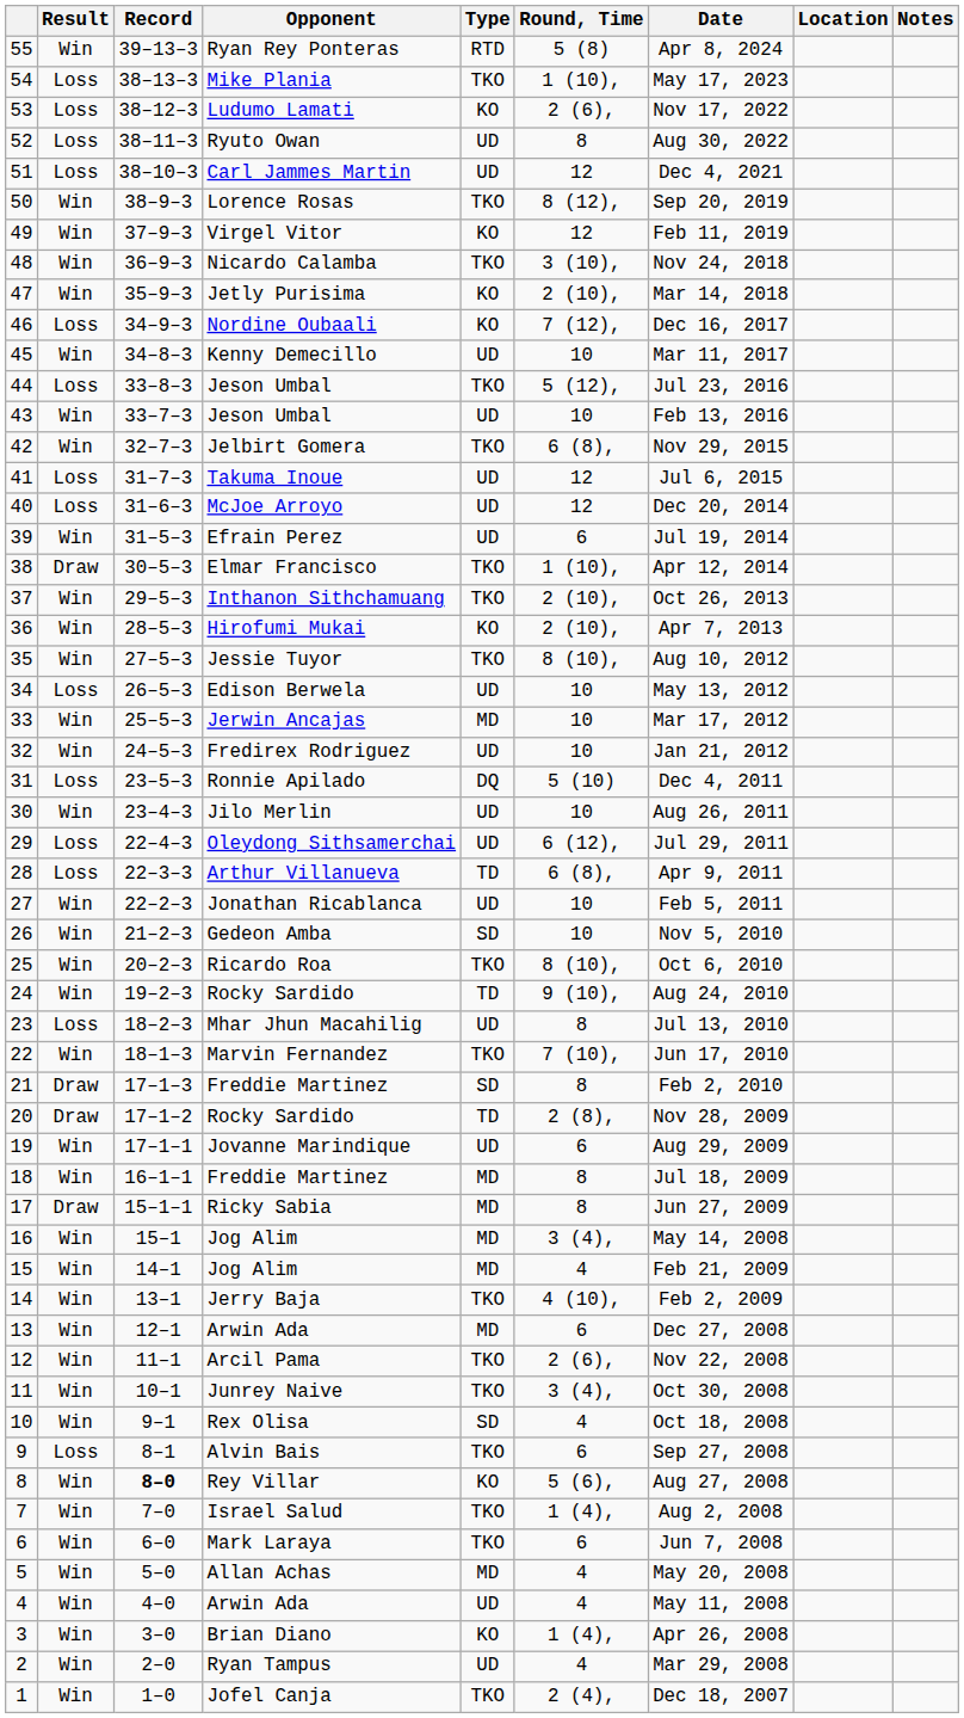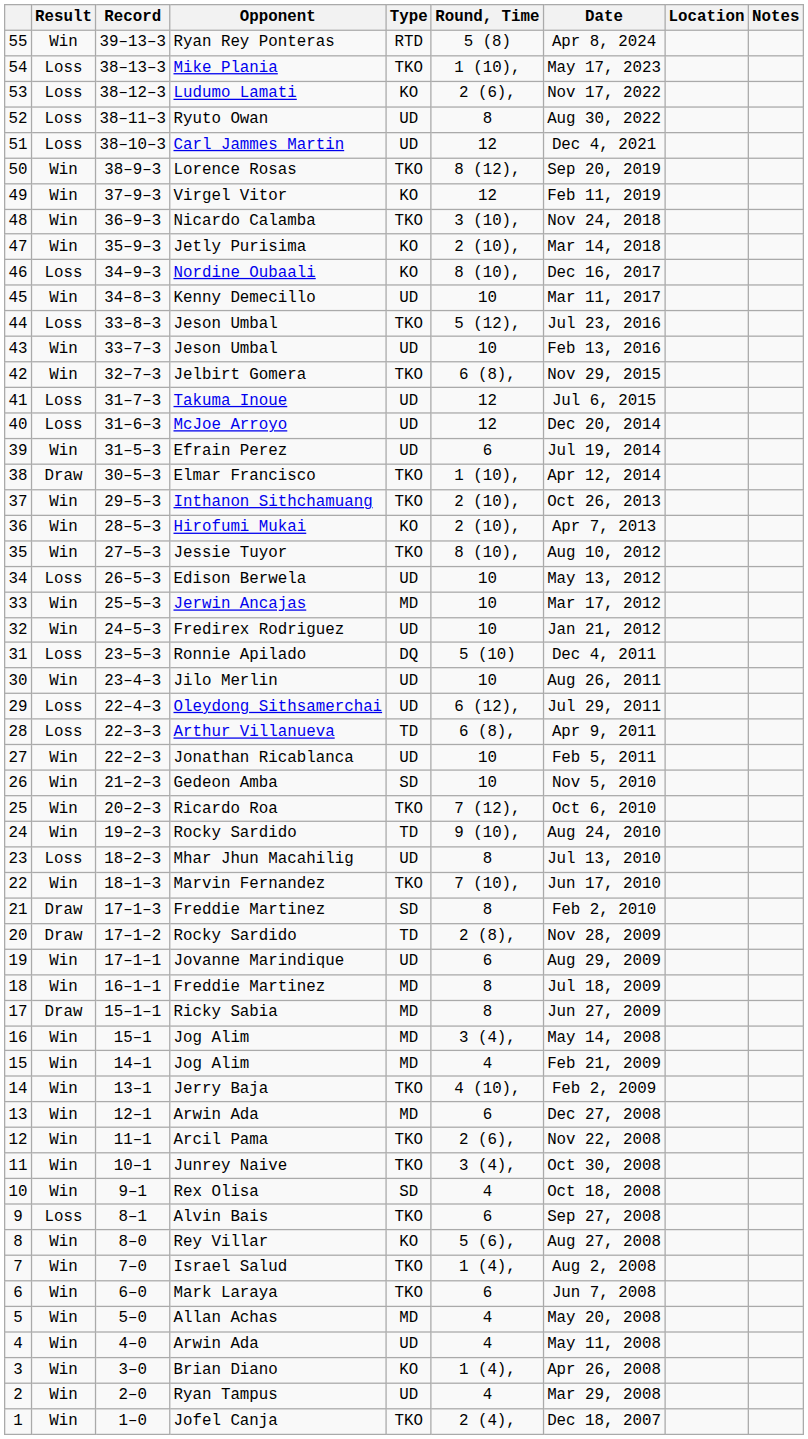Nordine Oubaali | Round, Time: 7 (12), -> 8 (10),
Ricardo Roa | Round, Time: 8 (10), -> 7 (12),
Rey Villar | Record: bold -> normal
